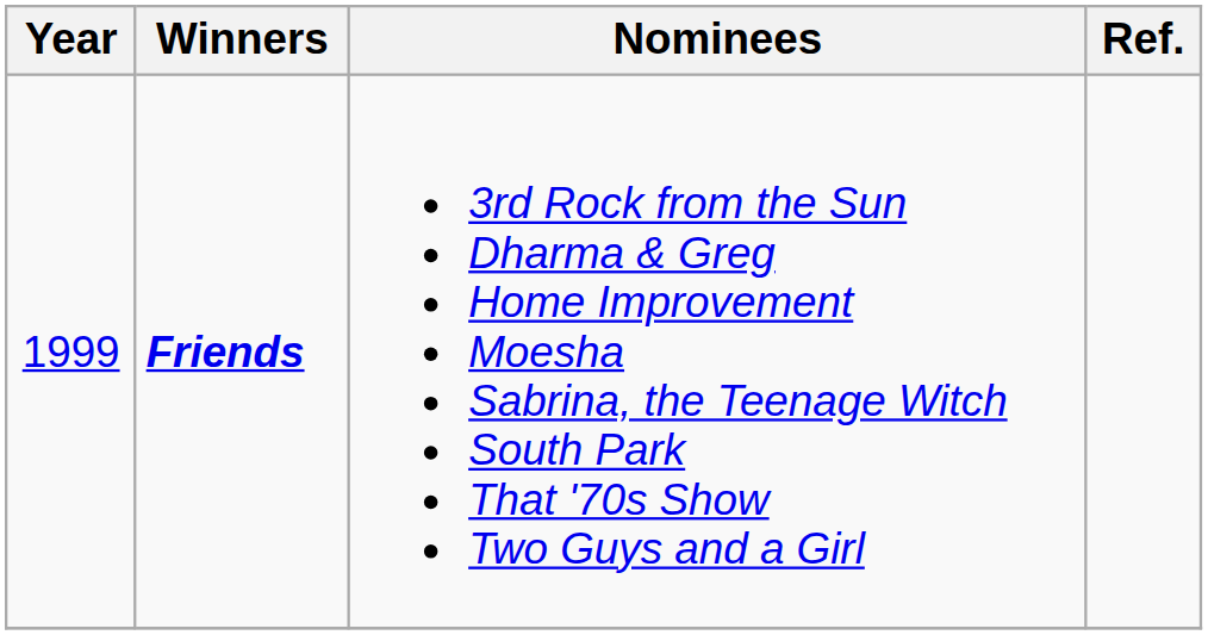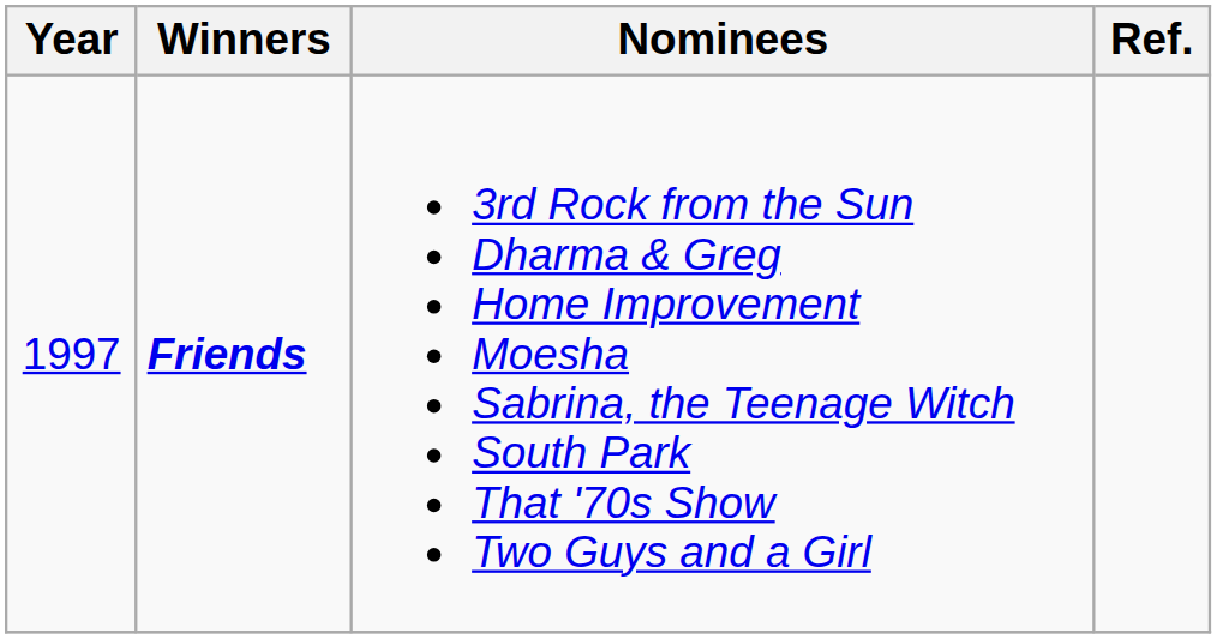Friends | Year: 1999 -> 1997
